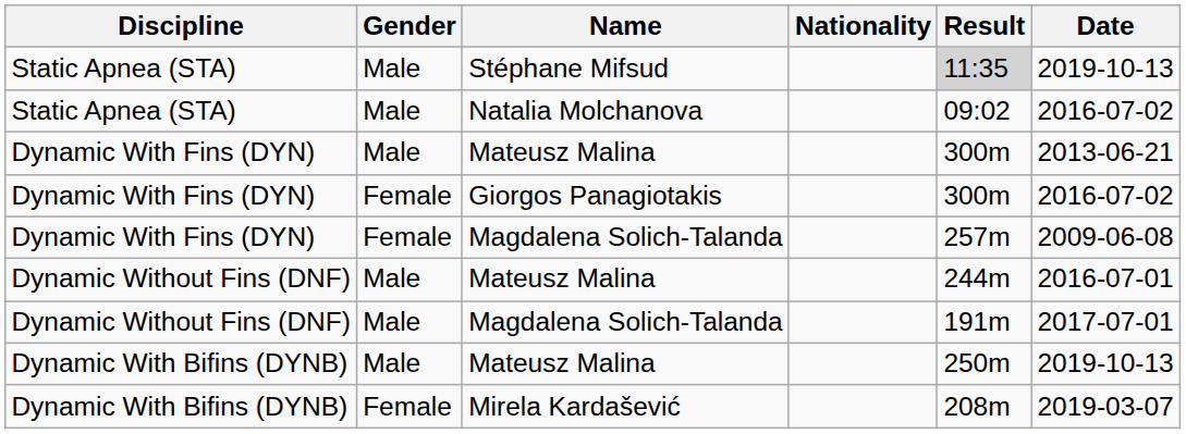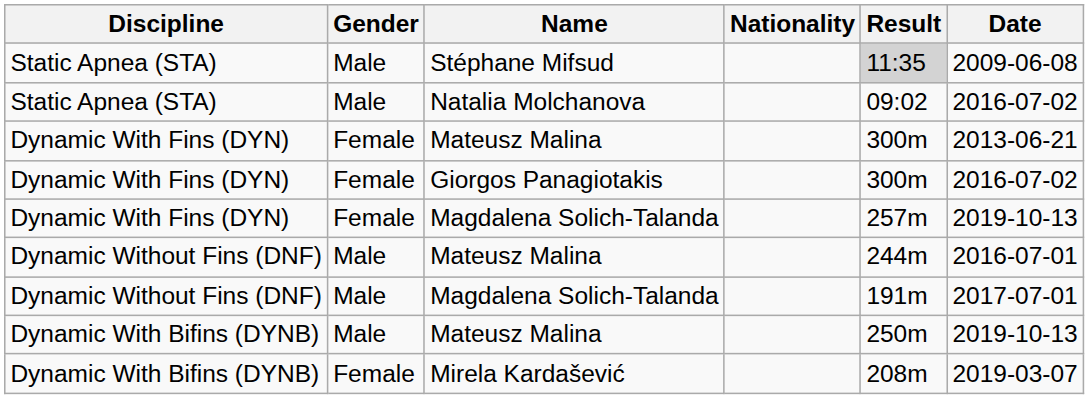Stéphane Mifsud | Date: 2019-10-13 -> 2009-06-08
Dynamic With Fins (DYN) / Mateusz Malina | Gender: Male -> Female
Dynamic With Fins (DYN) / Magdalena Solich-Talanda | Date: 2009-06-08 -> 2019-10-13
